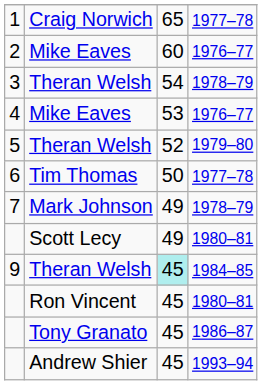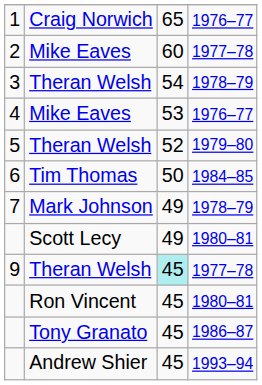1 | column 4: 1977–78 -> 1976–77
2 | column 4: 1976–77 -> 1977–78
6 | column 4: 1977–78 -> 1984–85
9 | column 4: 1984–85 -> 1977–78
